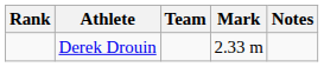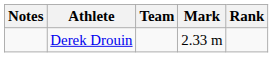columns swapped: Rank <-> Notes
